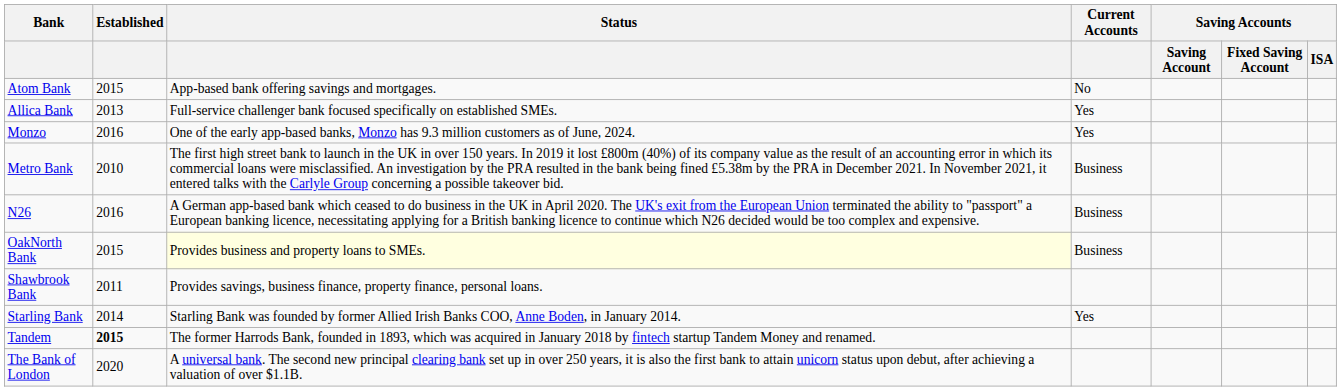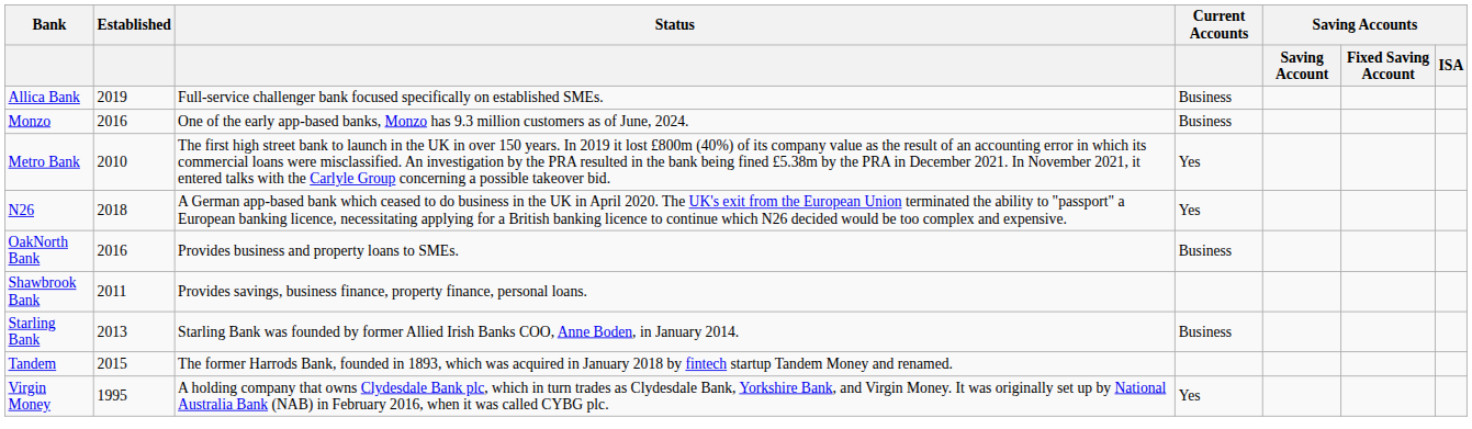- row: Atom Bank | 2015 | App-based bank offering savings and mortgages. | No
Allica Bank | Established: 2013 -> 2019
Allica Bank | Current Accounts: Yes -> Business
Monzo | Current Accounts: Yes -> Business
Metro Bank | Current Accounts: Business -> Yes
N26 | Established: 2016 -> 2018
N26 | Current Accounts: Business -> Yes
OakNorth Bank | Established: 2015 -> 2016
OakNorth Bank | Status: lightyellow background -> no background
Starling Bank | Established: 2014 -> 2013
Starling Bank | Current Accounts: Yes -> Business
Tandem | Established: bold -> normal
- row: The Bank of London | 2020 | A universal bank. The second new principal clearing bank set up in over 250 years, it is also the first bank to attain unicorn status upon debut, after achieving a valuation of over $1.1B.
+ row: Virgin Money | 1995 | A holding company that owns Clydesdale Bank plc, which in turn trades as Clydesdale Bank, Yorkshire Bank, and Virgin Money. It was originally set up by National Australia Bank (NAB) in February 2016, when it was called CYBG plc. | Yes
